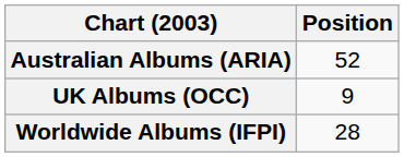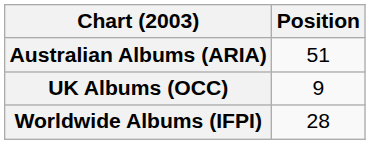Australian Albums (ARIA) | Position: 52 -> 51
